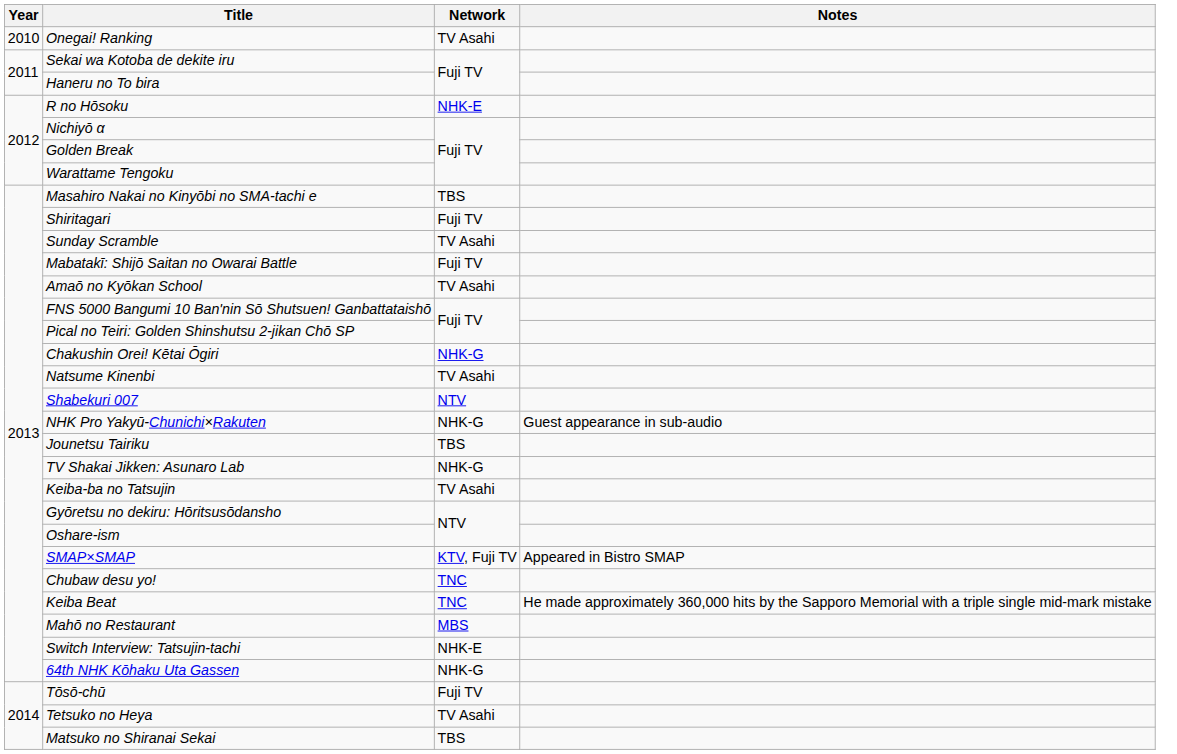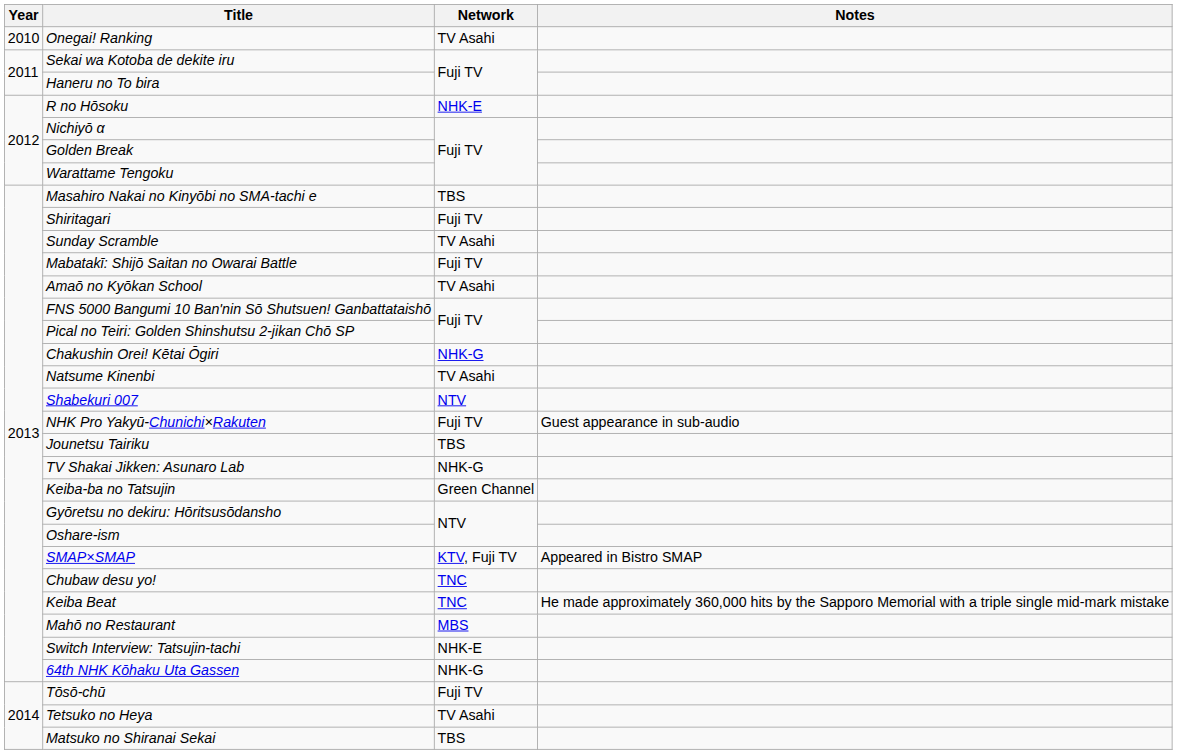NHK Pro Yakyū-Chunichi×Rakuten | Network: NHK-G -> Fuji TV
Keiba-ba no Tatsujin | Network: TV Asahi -> Green Channel
